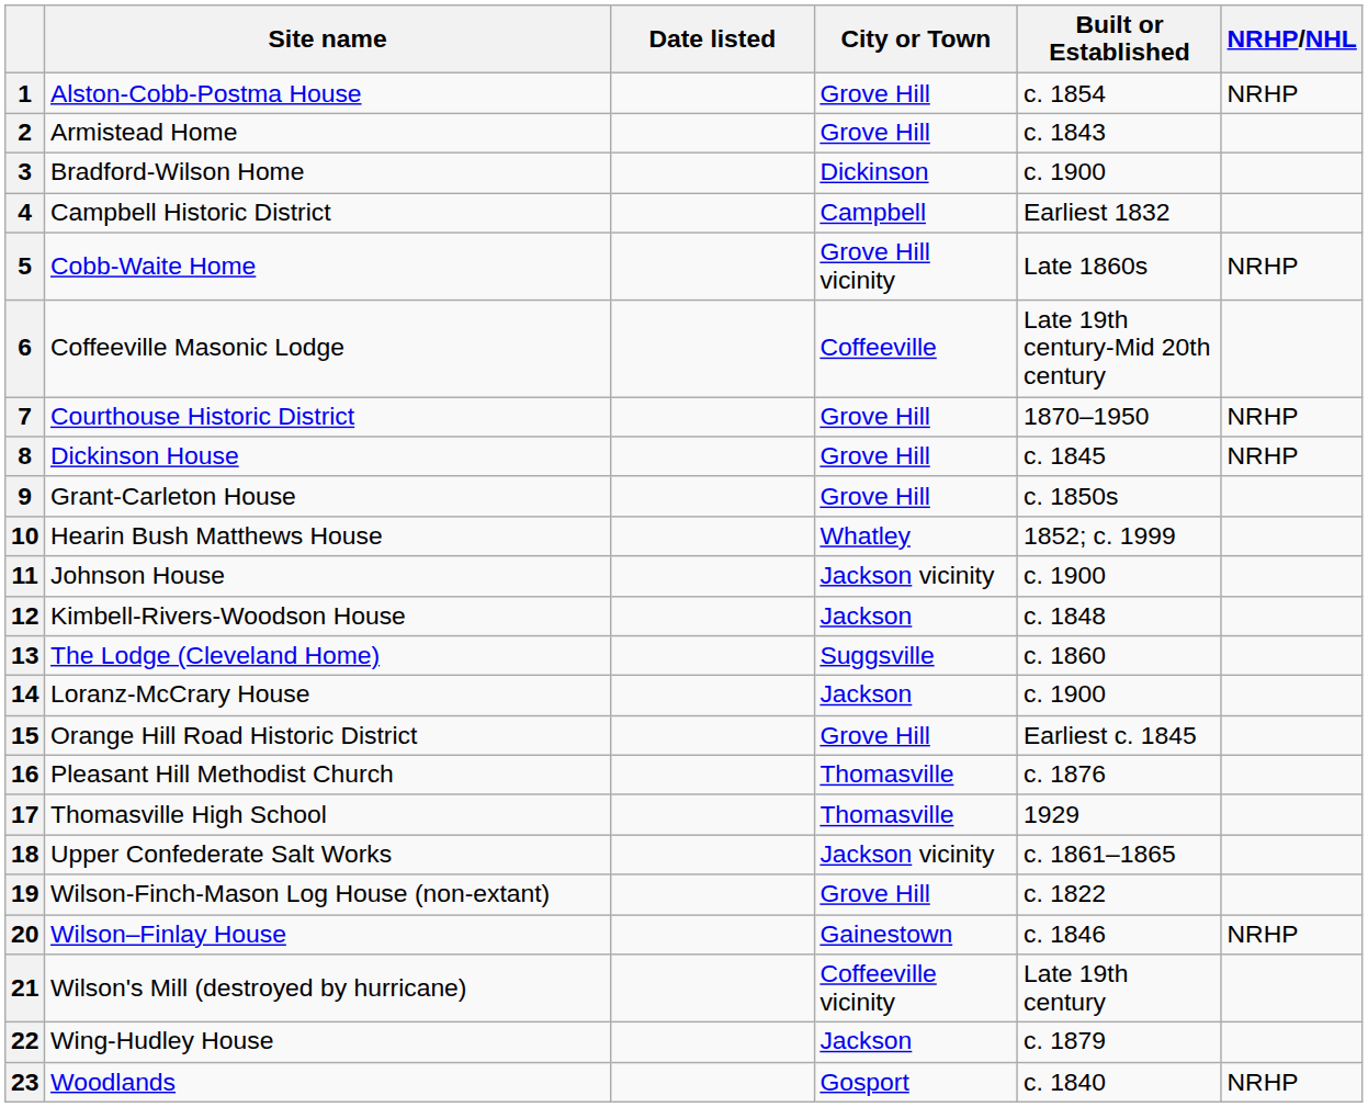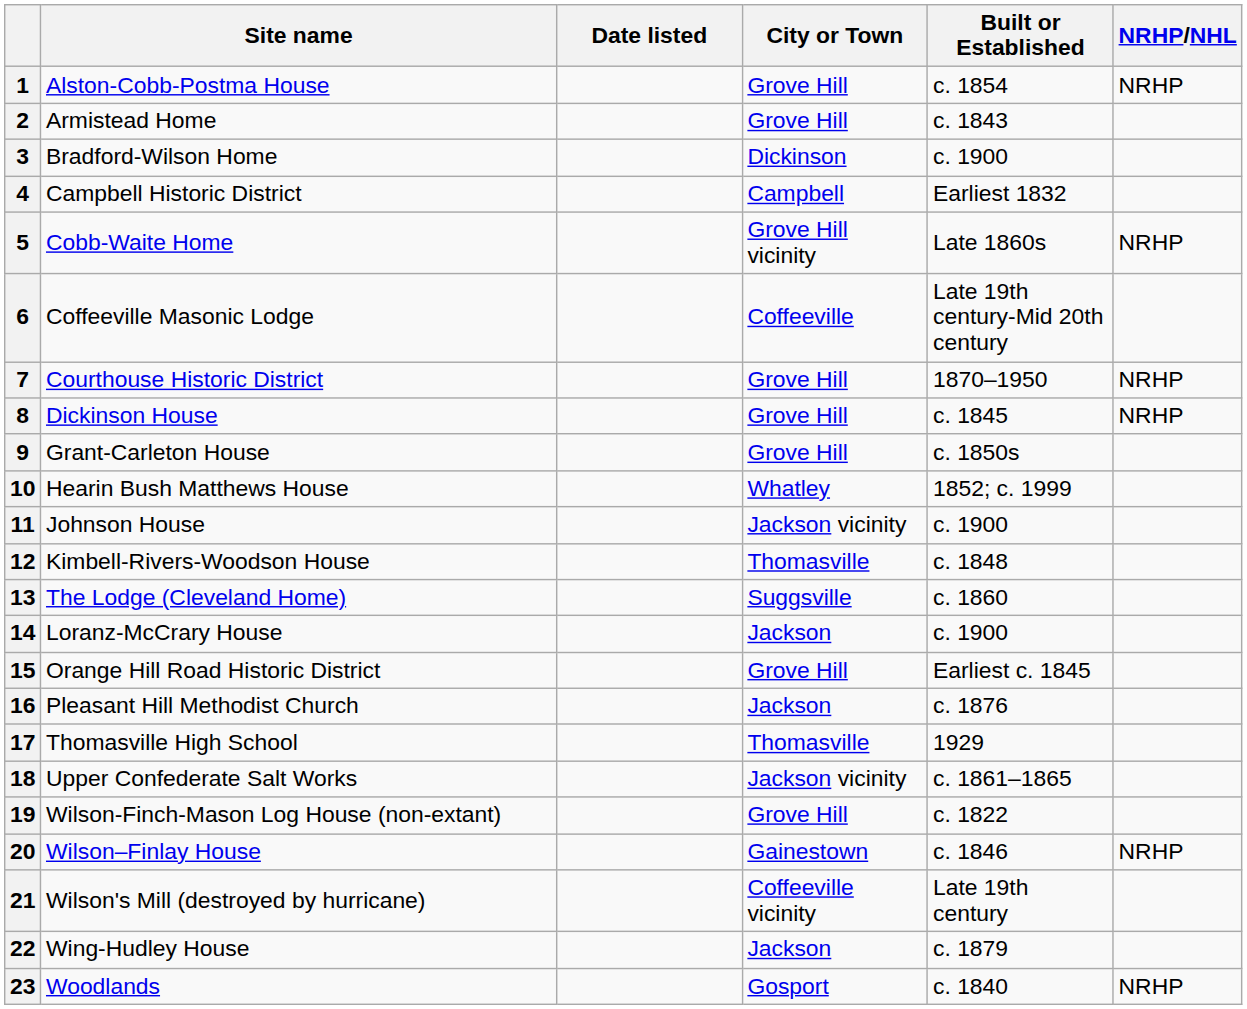12 | City or Town: Jackson -> Thomasville
16 | City or Town: Thomasville -> Jackson
